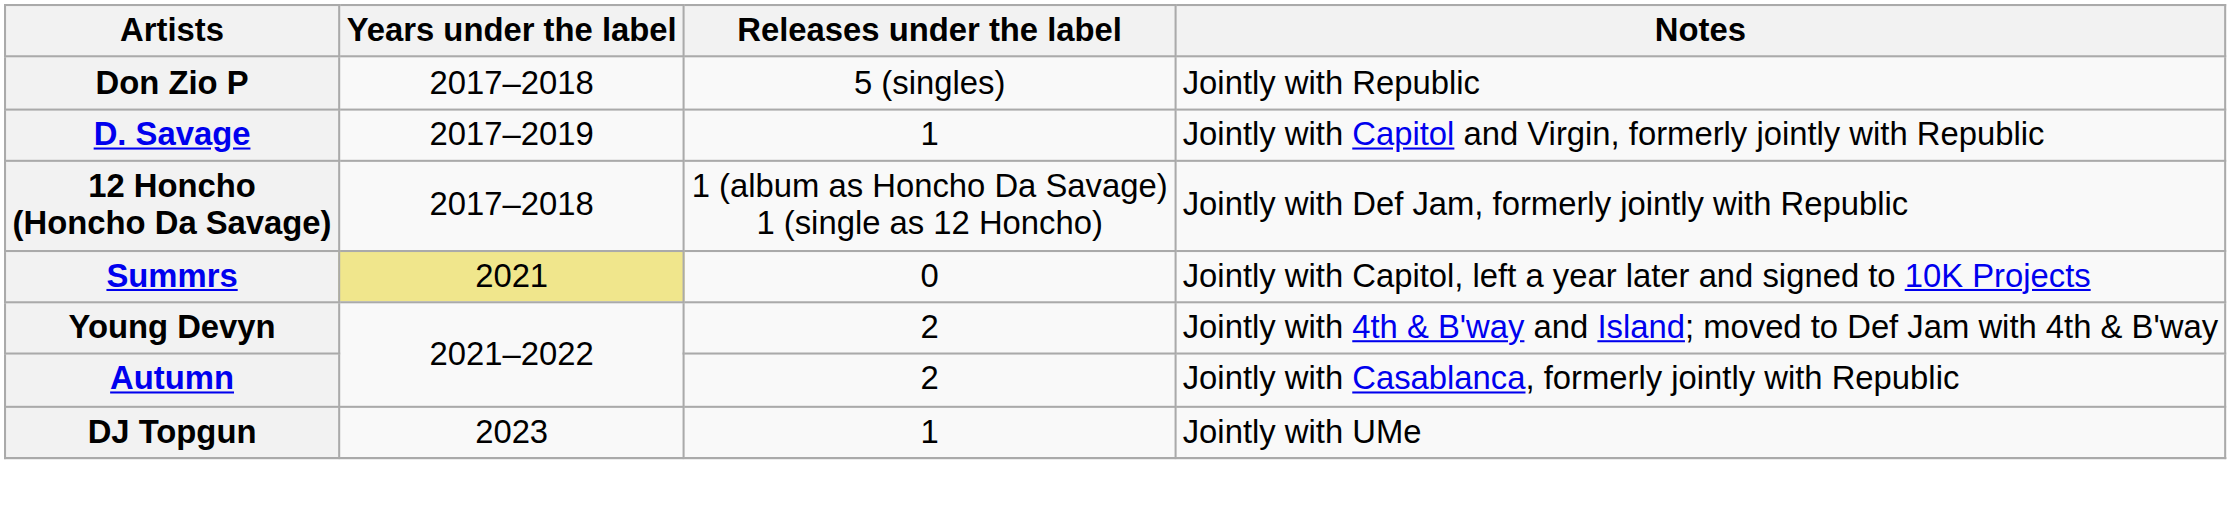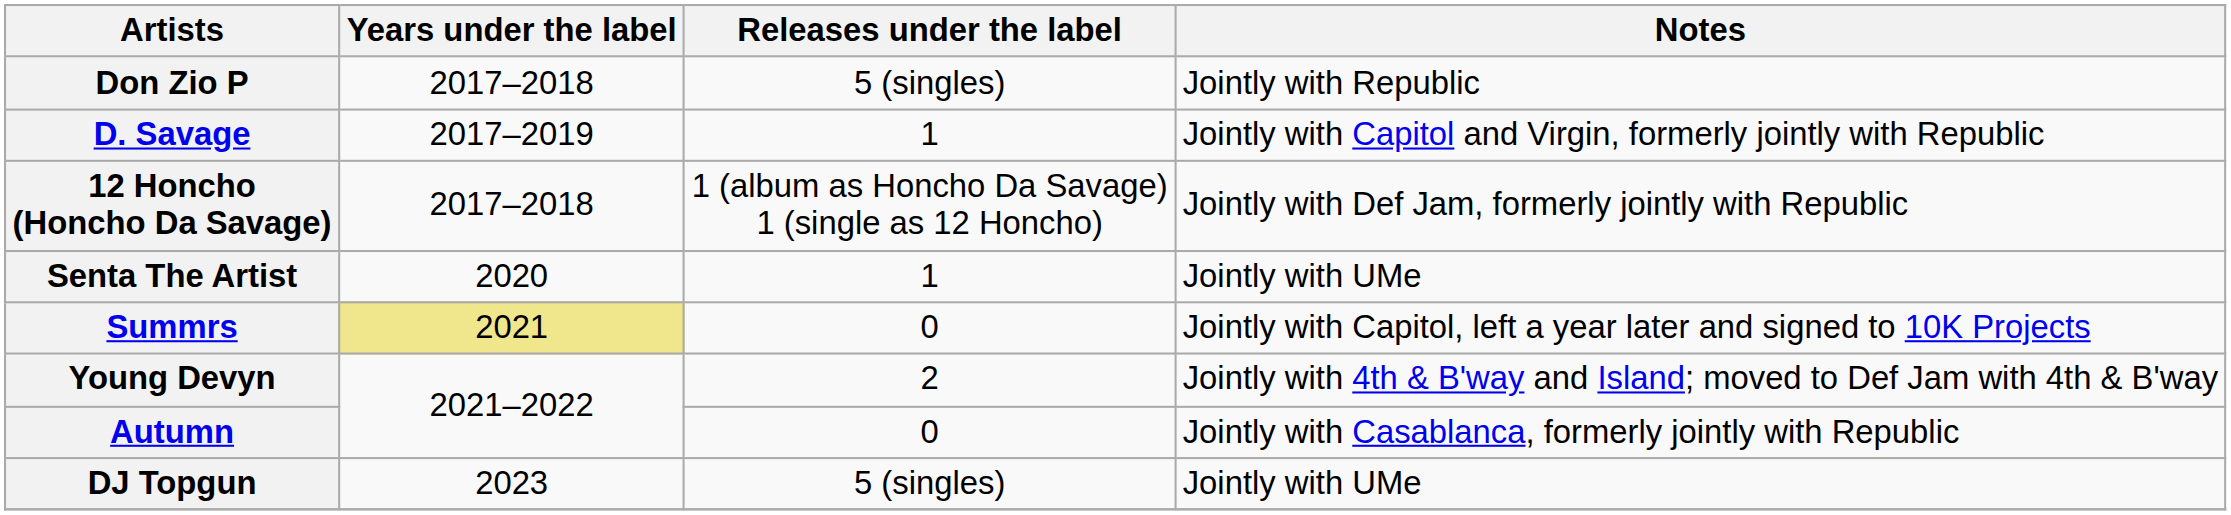+ row: Senta The Artist | 2020 | 1 | Jointly with UMe
Autumn | Releases under the label: 2 -> 0
DJ Topgun | Releases under the label: 1 -> 5 (singles)
